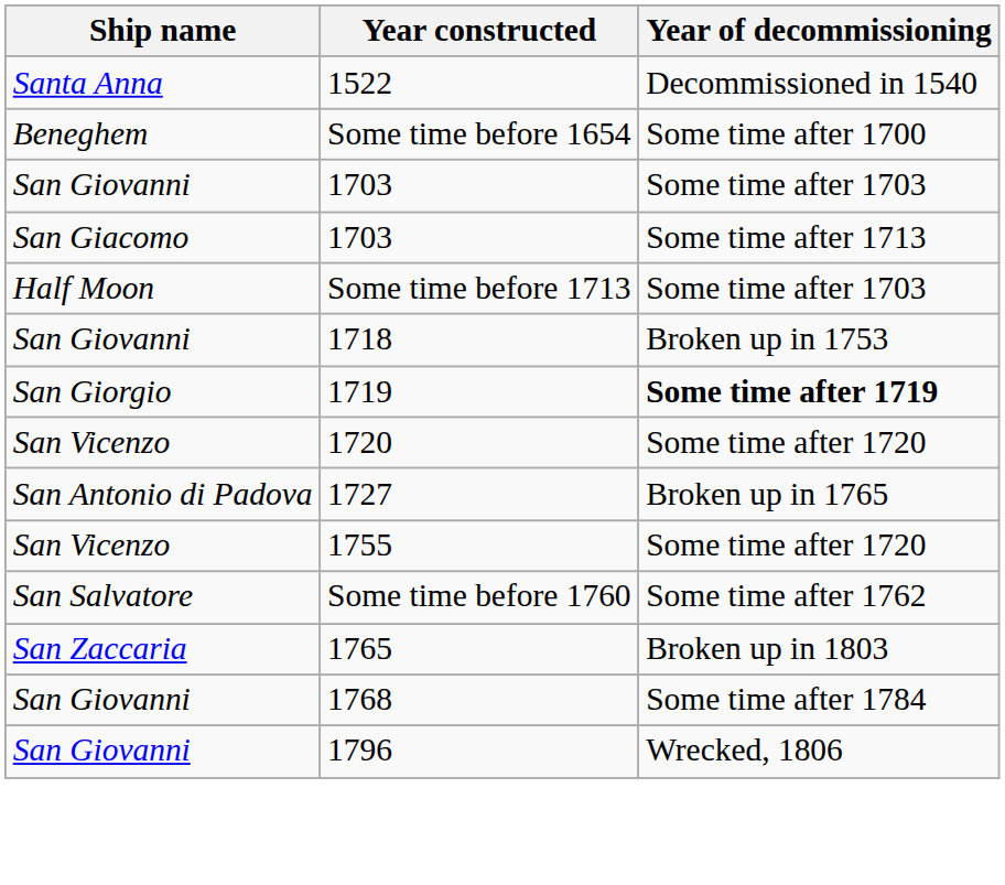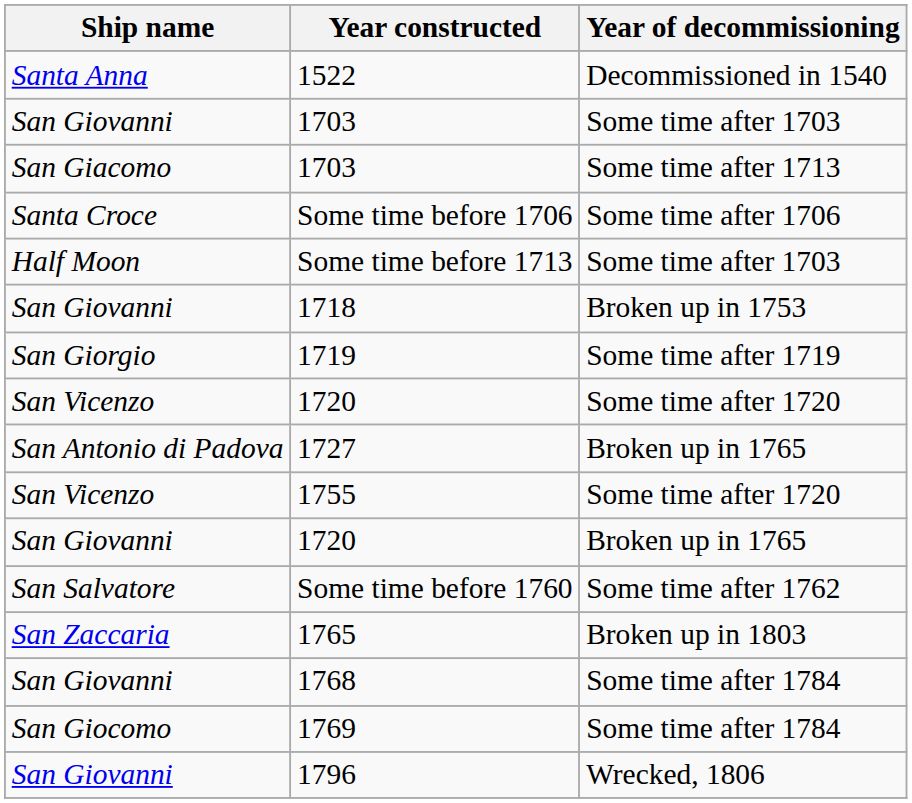- row: Beneghem | Some time before 1654 | Some time after 1700
+ row: Santa Croce | Some time before 1706 | Some time after 1706
1719 | Year of decommissioning: bold -> normal
+ row: San Giovanni | 1720 | Broken up in 1765
+ row: San Giocomo | 1769 | Some time after 1784
